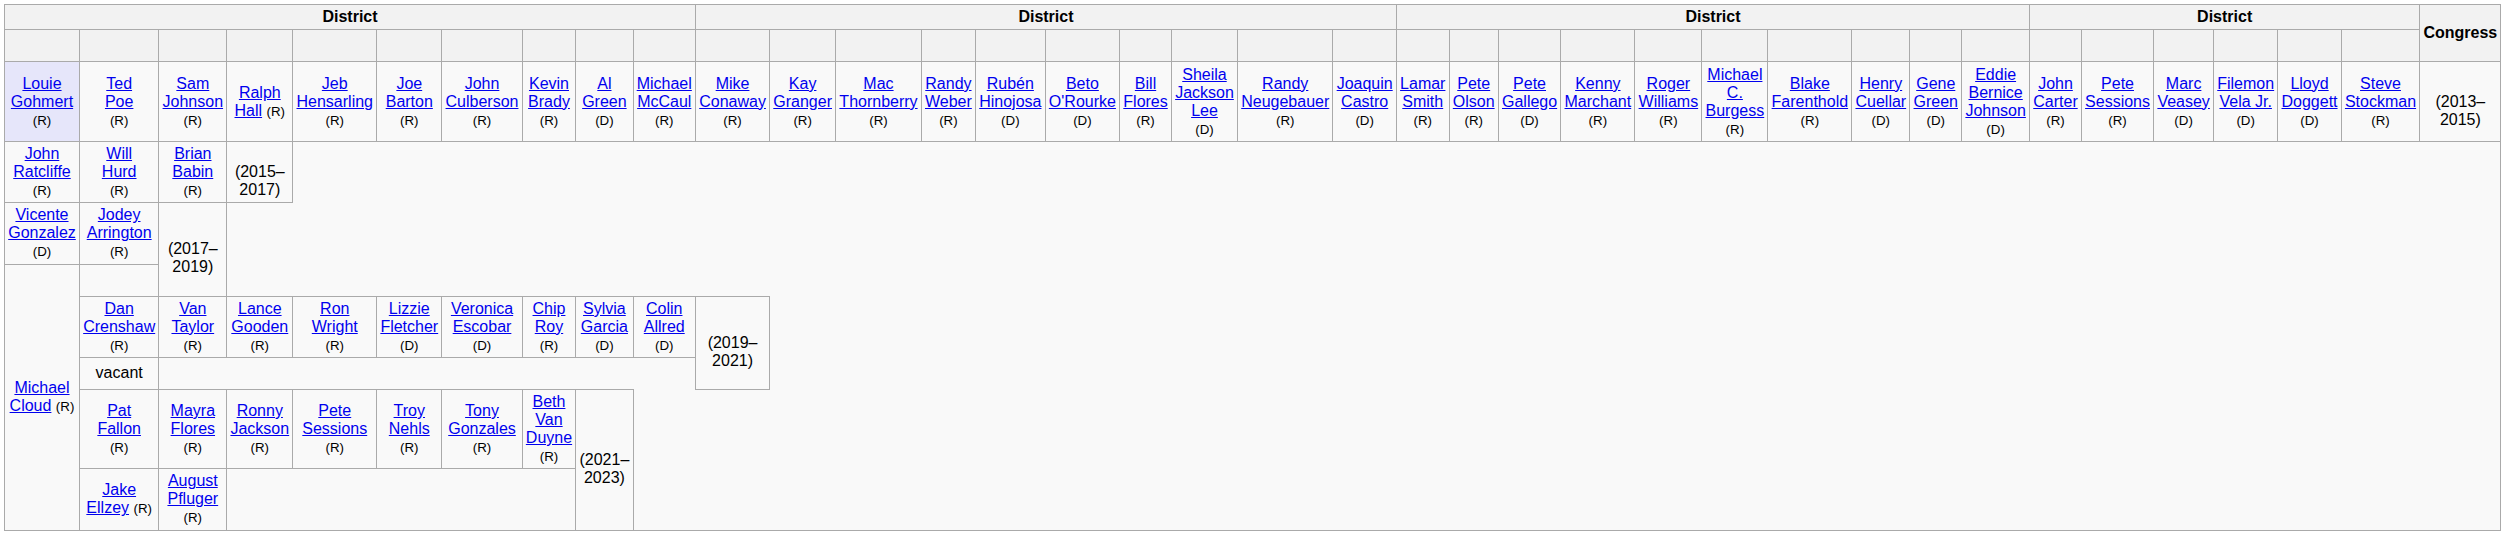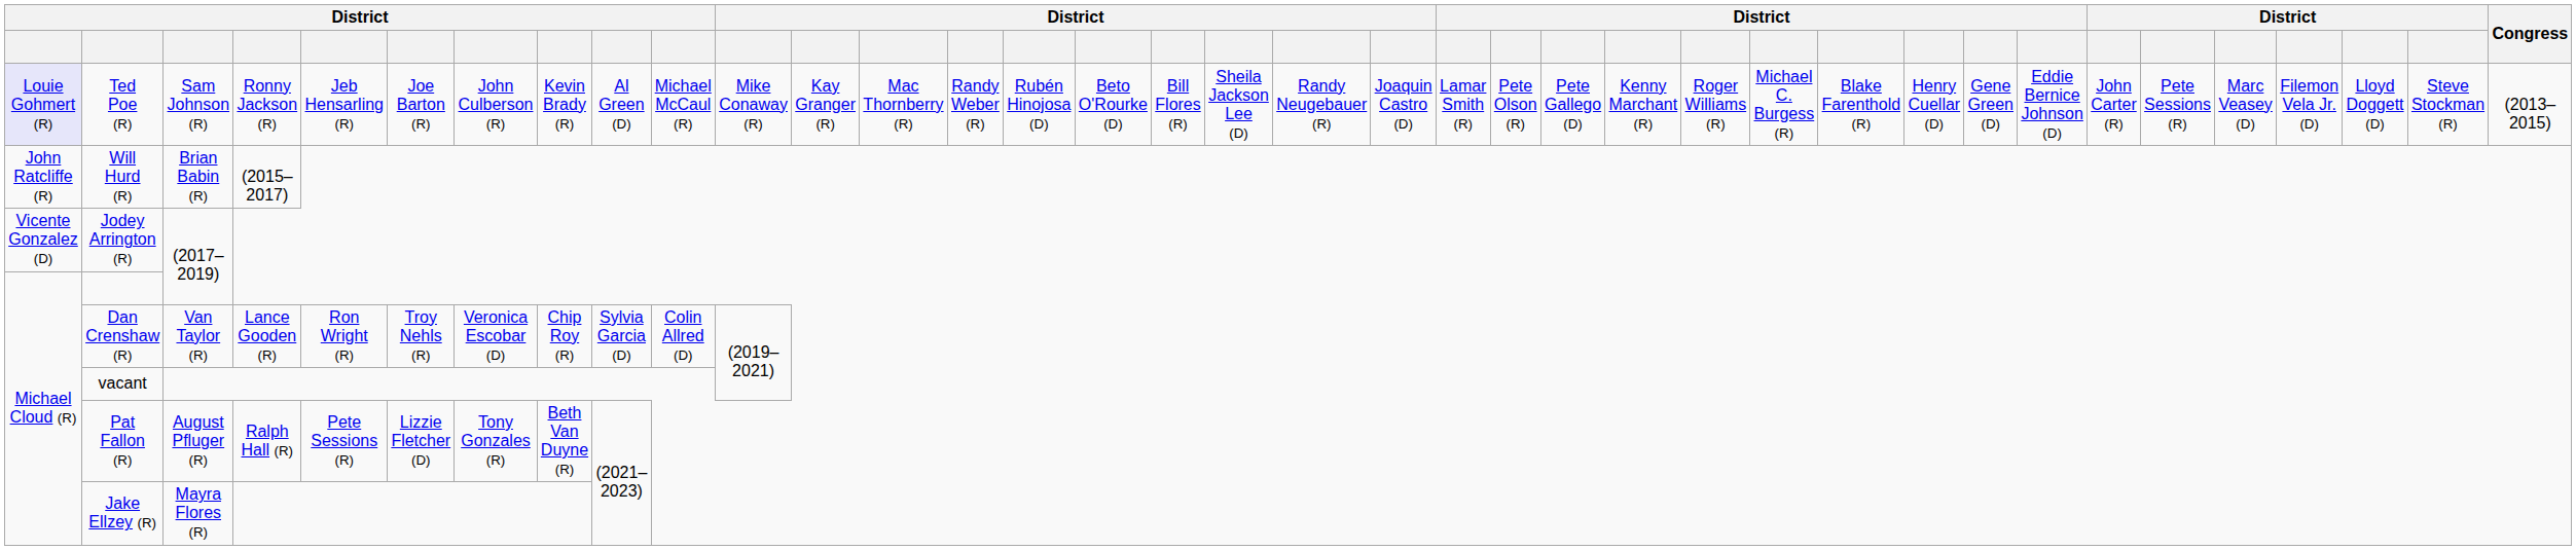Ted Poe (R) | column 4: Ralph Hall (R) -> Ronny Jackson (R)
Dan Crenshaw (R) | column 6: Lizzie Fletcher (D) -> Troy Nehls (R)
Pat Fallon (R) | column 3: Mayra Flores (R) -> August Pfluger (R)
Pat Fallon (R) | column 4: Ronny Jackson (R) -> Ralph Hall (R)
Pat Fallon (R) | column 6: Troy Nehls (R) -> Lizzie Fletcher (D)
Jake Ellzey (R) | column 3: August Pfluger (R) -> Mayra Flores (R)
